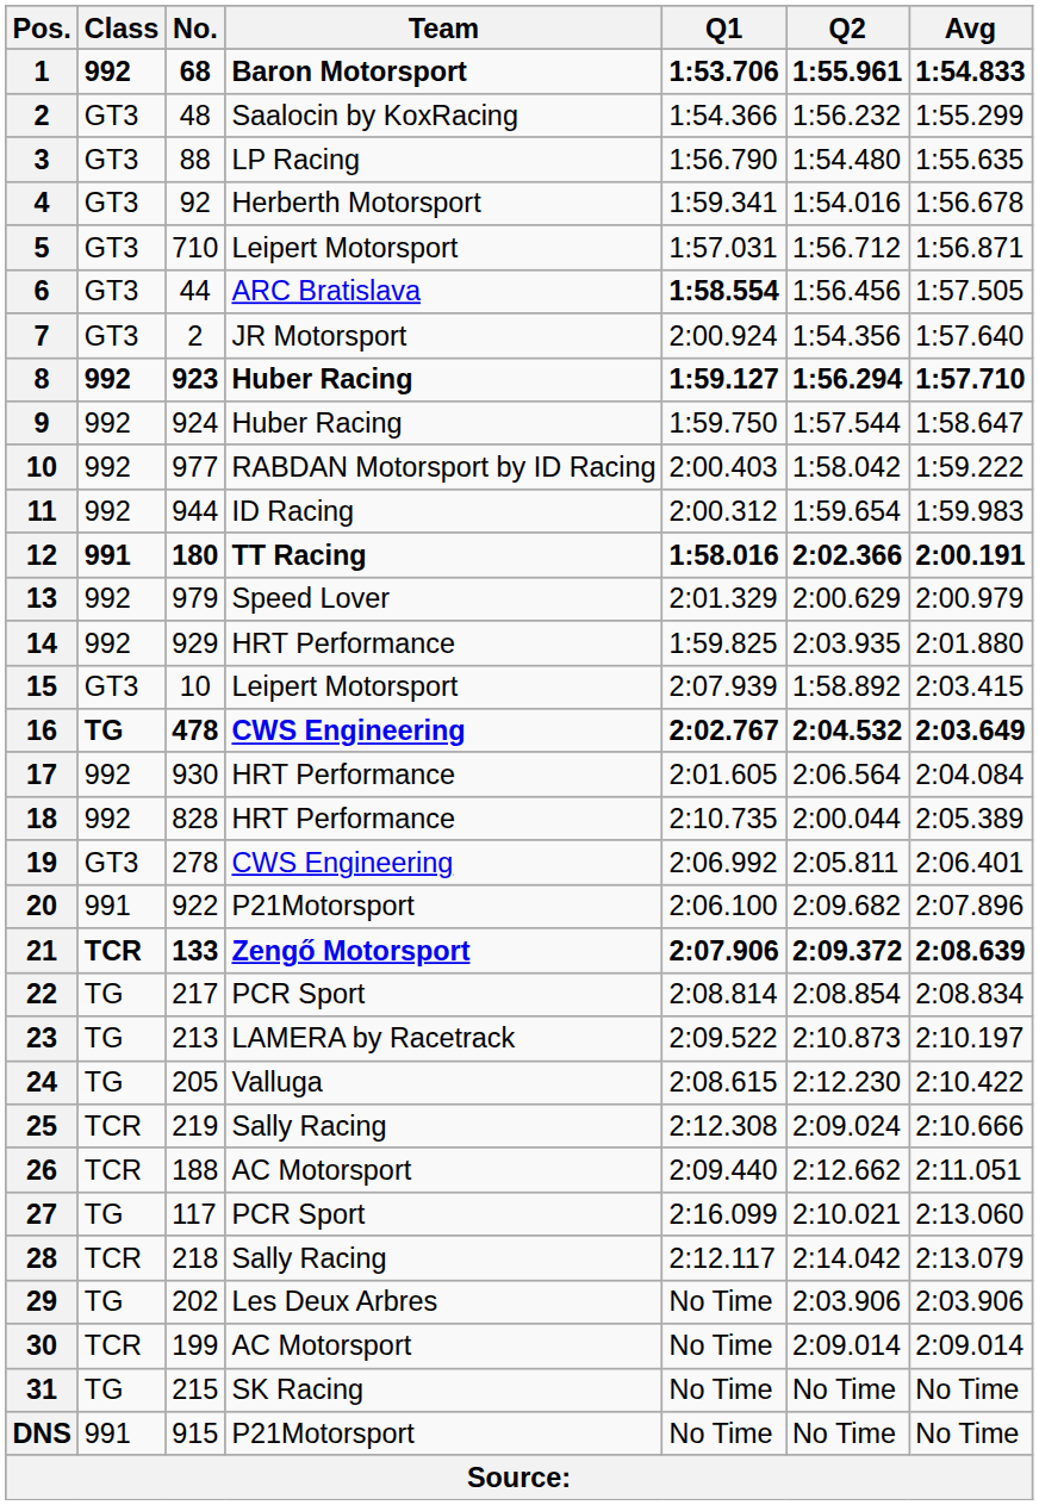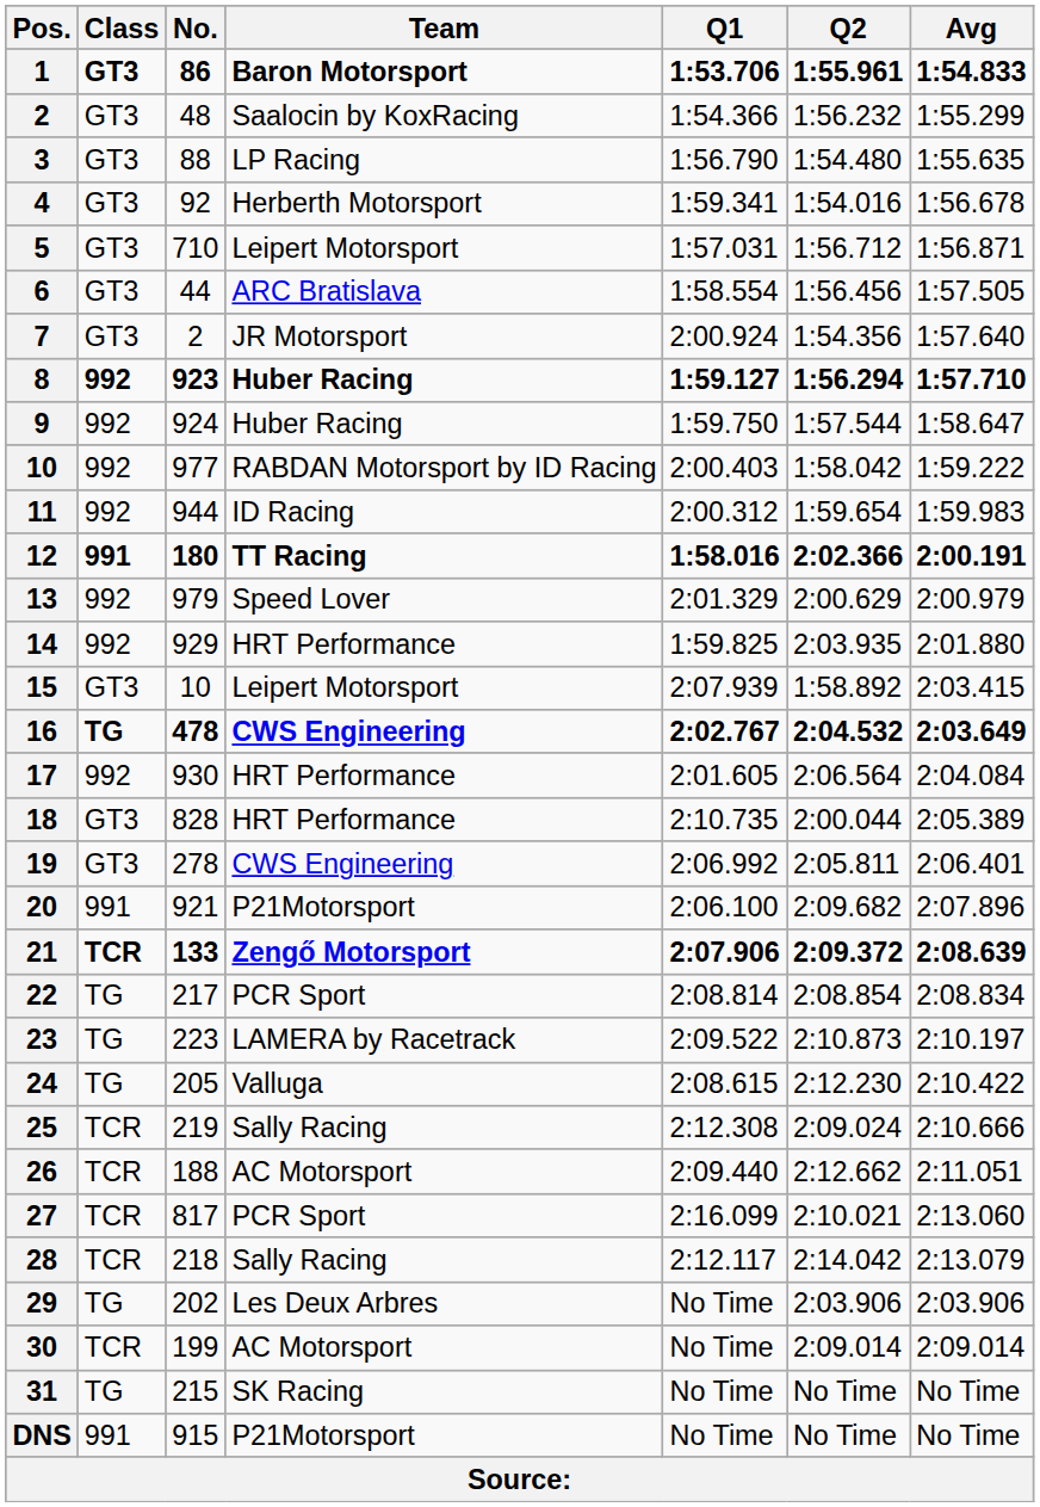1 | Class: 992 -> GT3
1 | No.: 68 -> 86
6 | Q1: bold -> normal
18 | Class: 992 -> GT3
20 | No.: 922 -> 921
23 | No.: 213 -> 223
27 | Class: TG -> TCR
27 | No.: 117 -> 817
